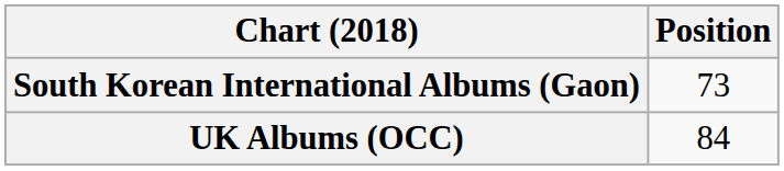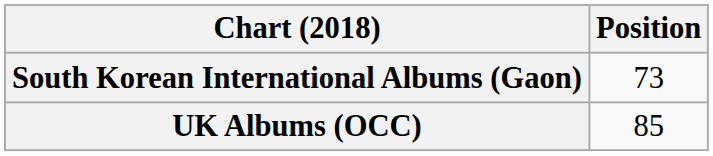UK Albums (OCC) | Position: 84 -> 85
